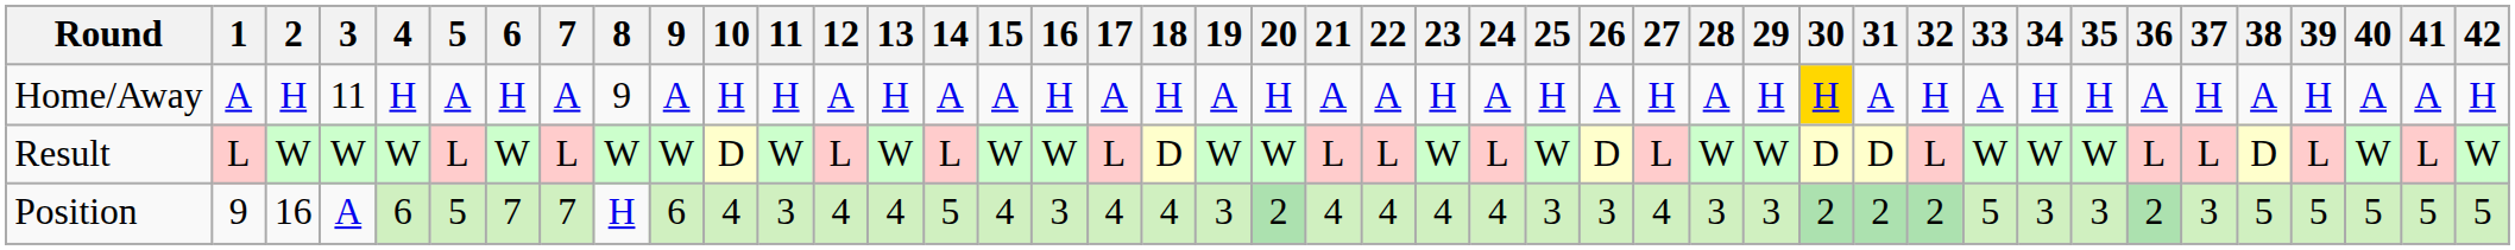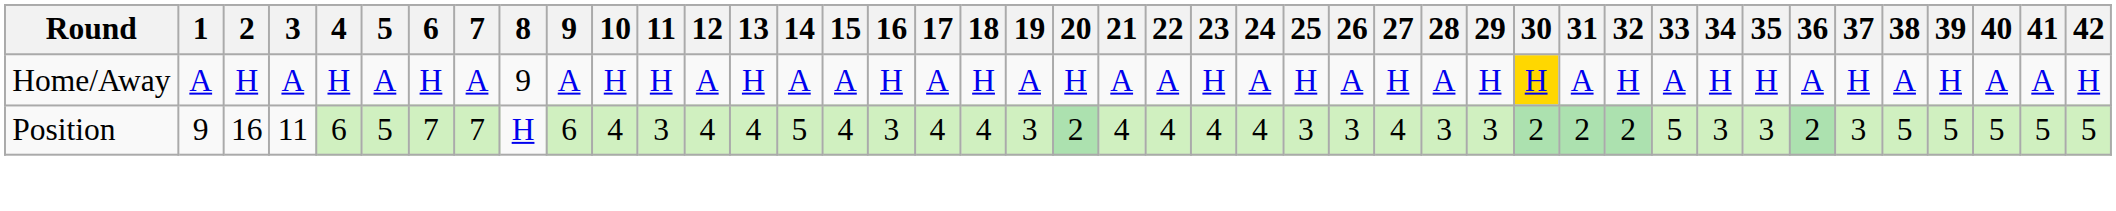Home/Away | 3: 11 -> A
- row: Result | L | W | W | W | L | W | L | W | W | D | W | L | W | L | W | W | L | D | W | W | L | L | W | L | W | D | L | W | W | D | D | L | W | W | W | L | L | D | L | W | L | W
Position | 3: A -> 11
